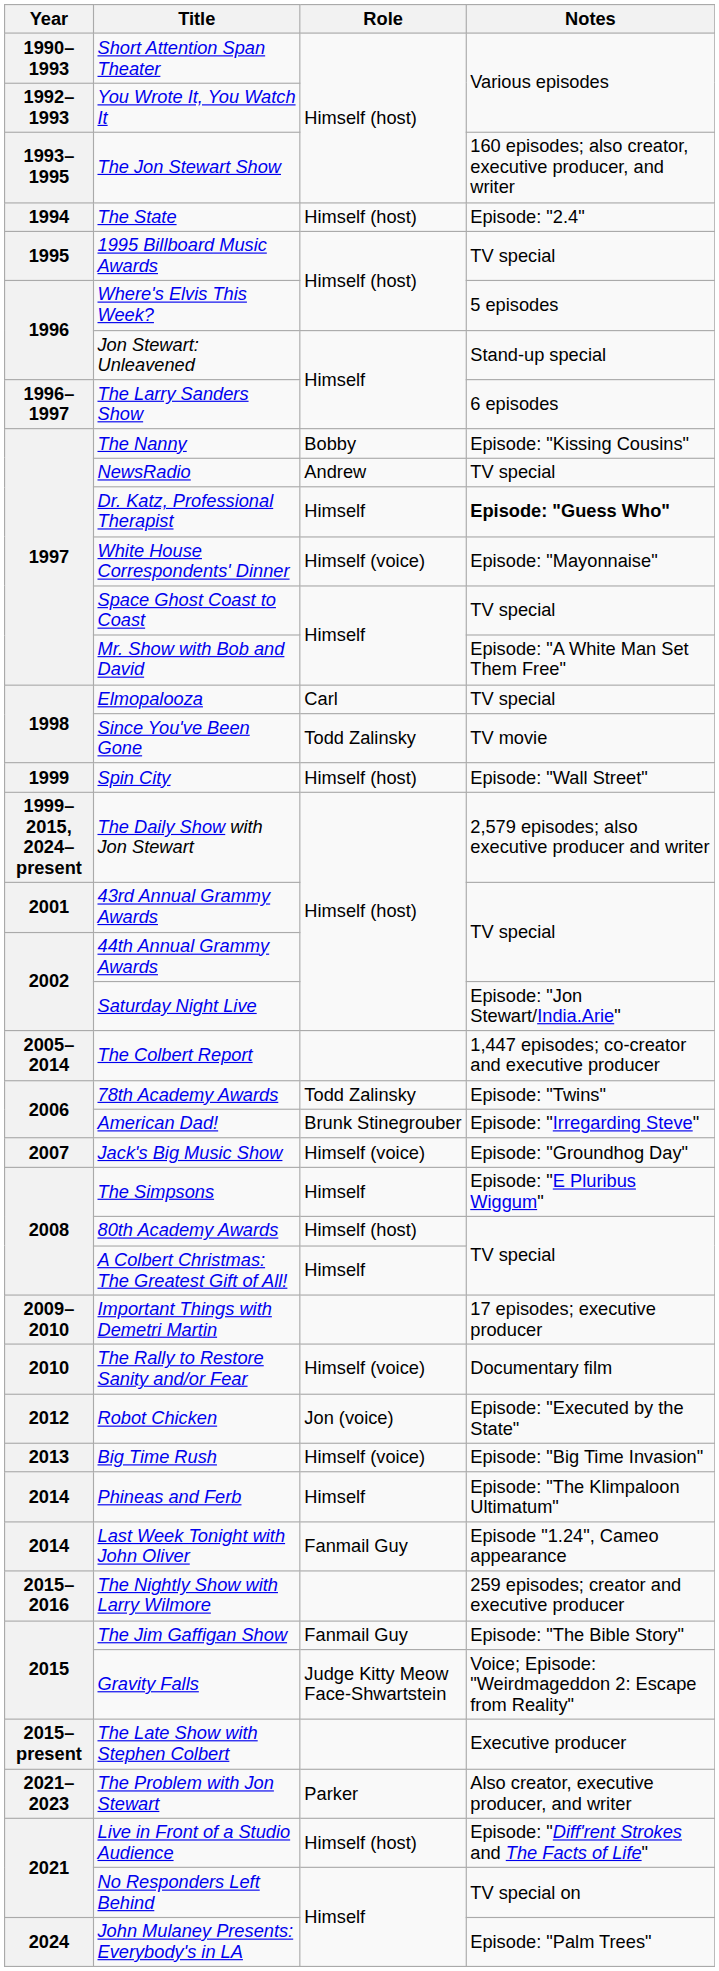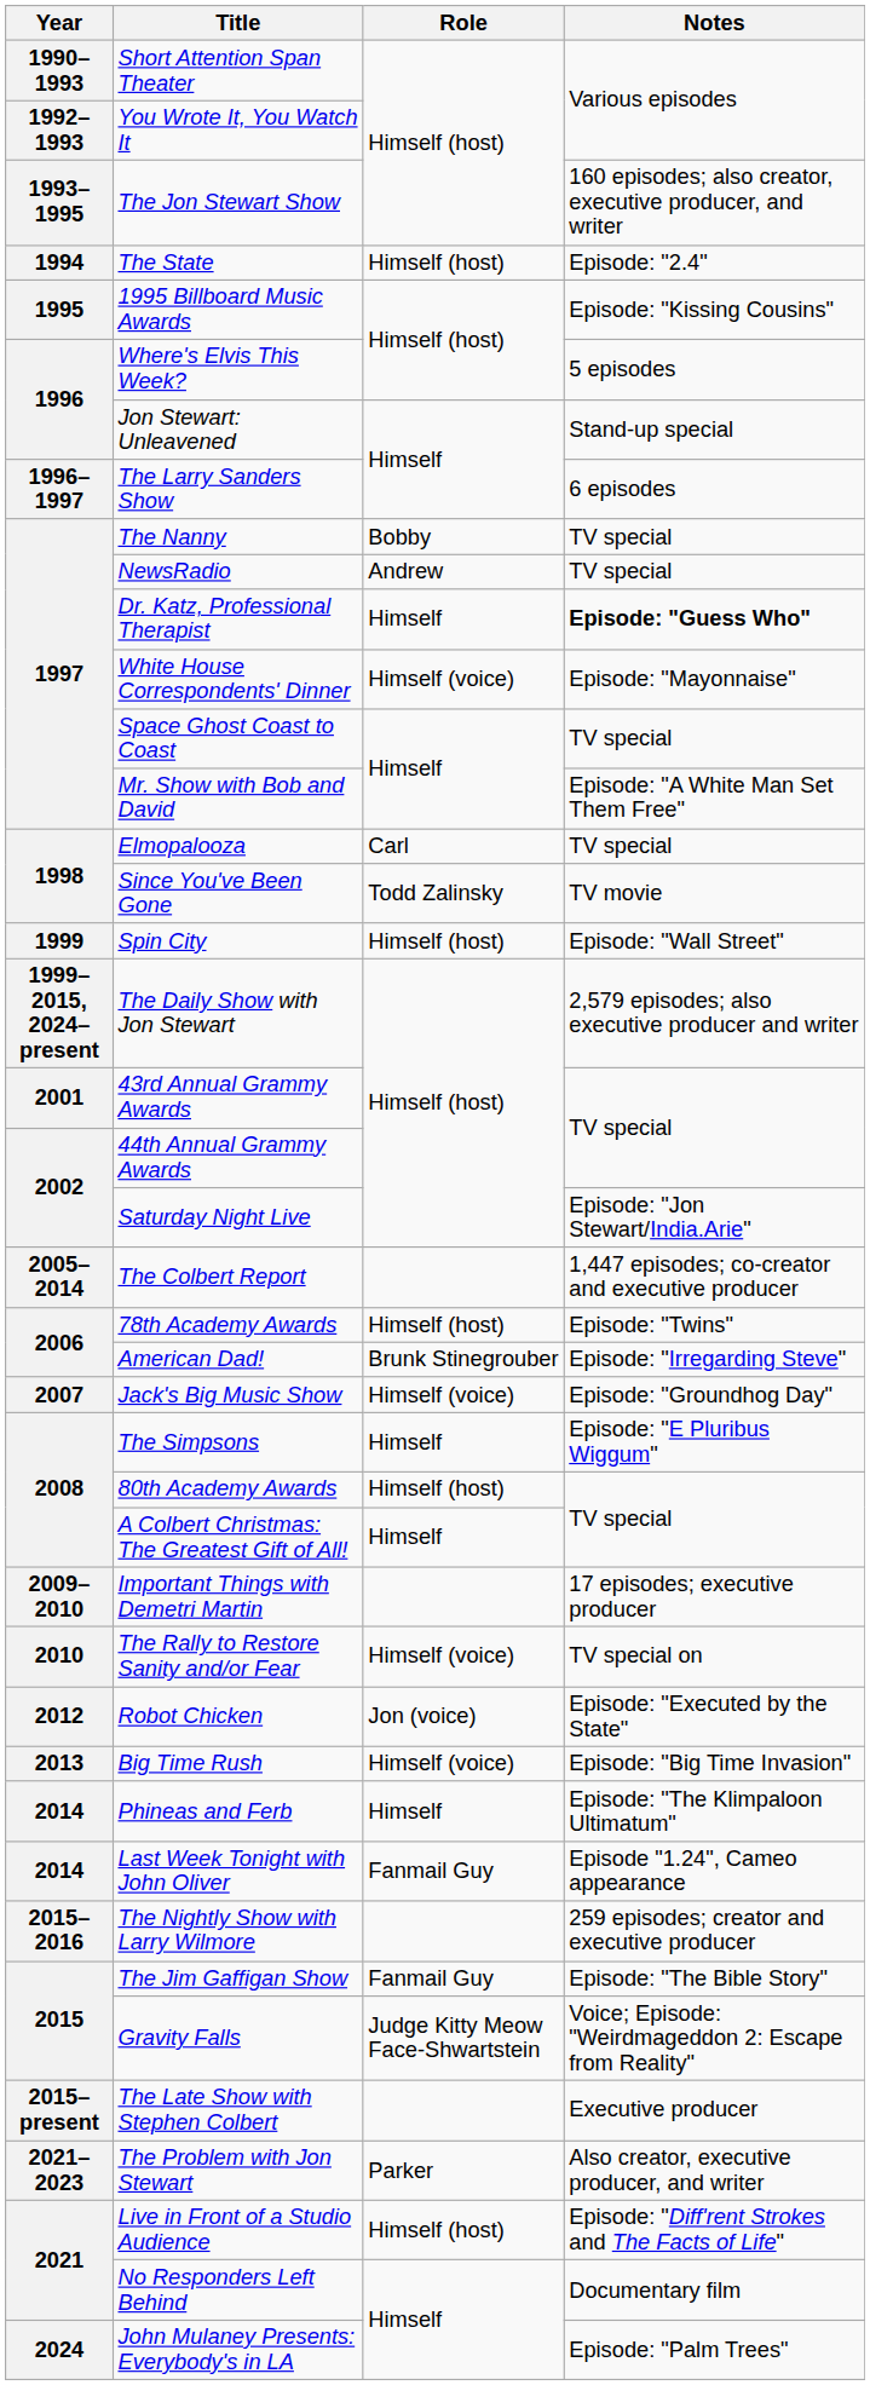1995 Billboard Music Awards | Notes: TV special -> Episode: "Kissing Cousins"
The Nanny | Notes: Episode: "Kissing Cousins" -> TV special
78th Academy Awards | Role: Todd Zalinsky -> Himself (host)
The Rally to Restore Sanity and/or Fear | Notes: Documentary film -> TV special on
No Responders Left Behind | Notes: TV special on -> Documentary film
